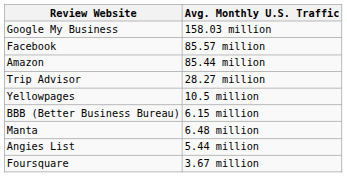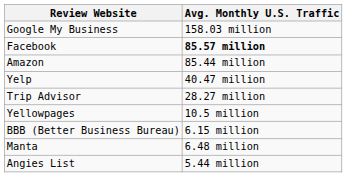Facebook | Avg. Monthly U.S. Traffic: normal -> bold
+ row: Yelp | 40.47 million
- row: Foursquare | 3.67 million
